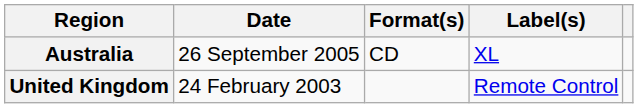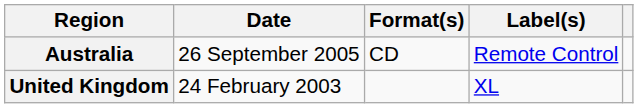Australia | Label(s): XL -> Remote Control
United Kingdom | Label(s): Remote Control -> XL
